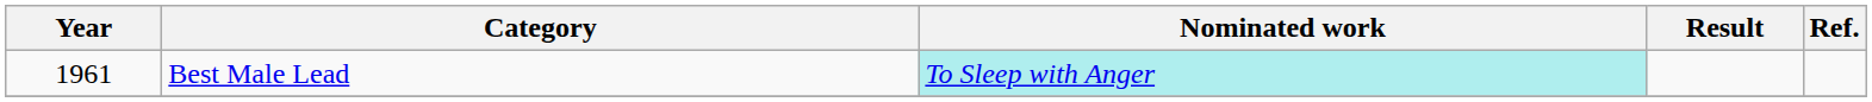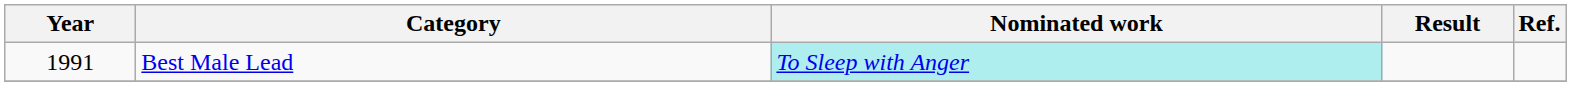Best Male Lead | Year: 1961 -> 1991
